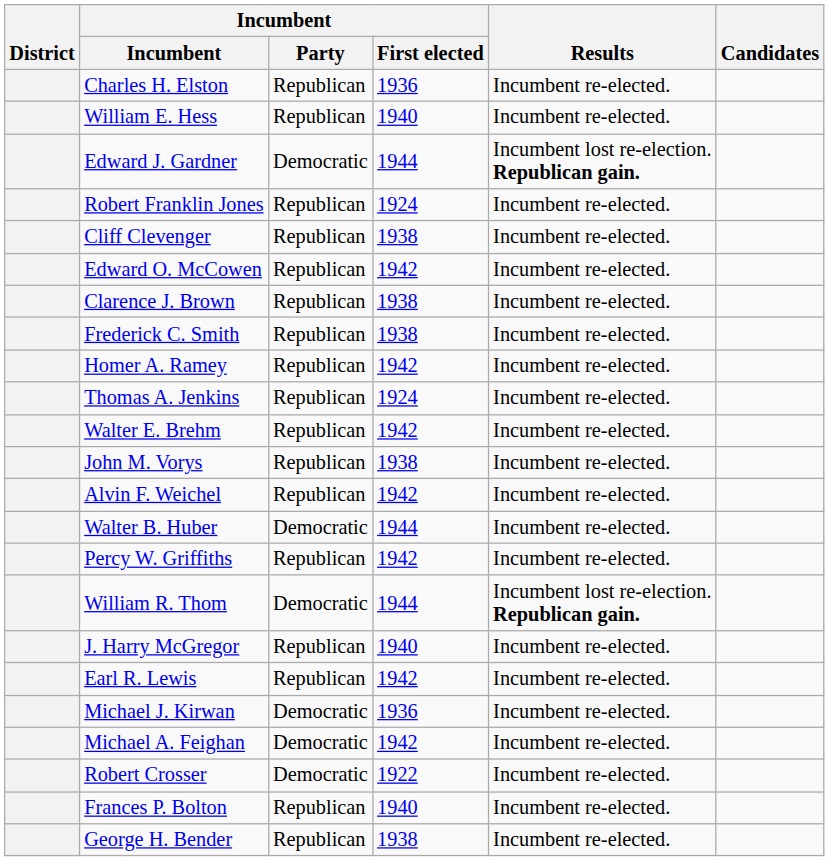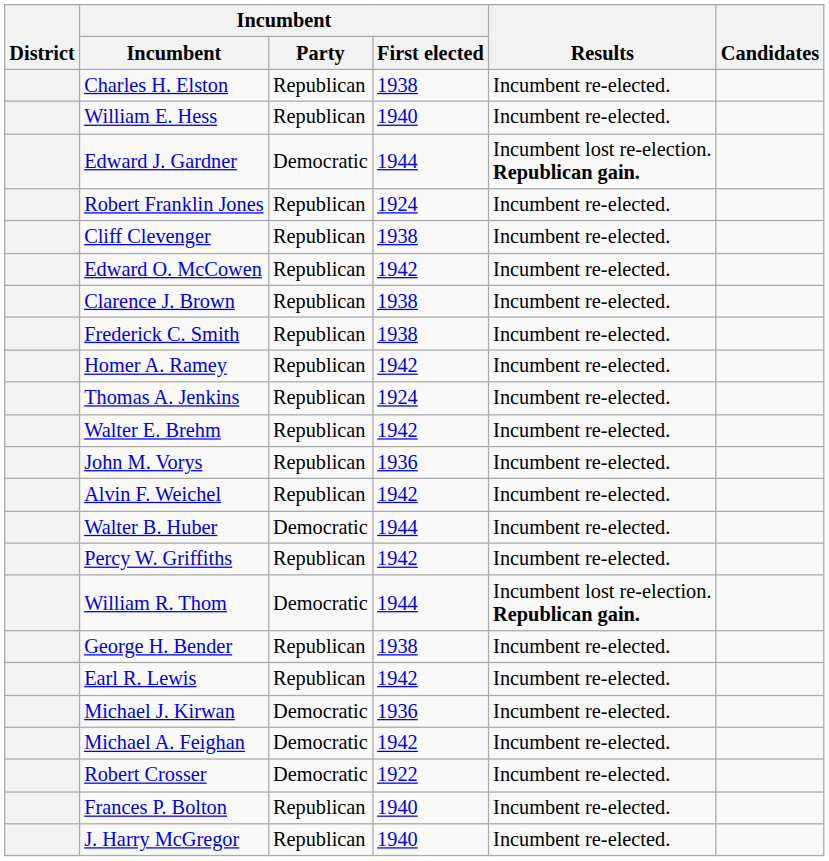Charles H. Elston | Incumbent / First elected: 1936 -> 1938
John M. Vorys | Incumbent / First elected: 1938 -> 1936
rows swapped: J. Harry McGregor <-> George H. Bender
